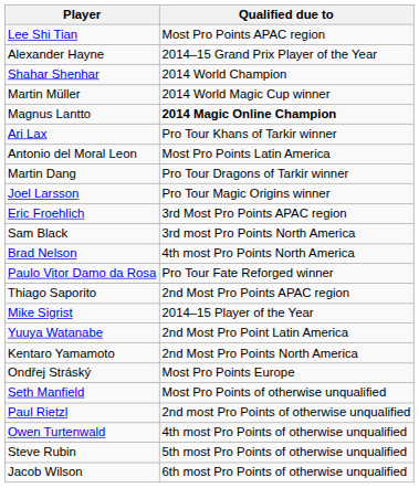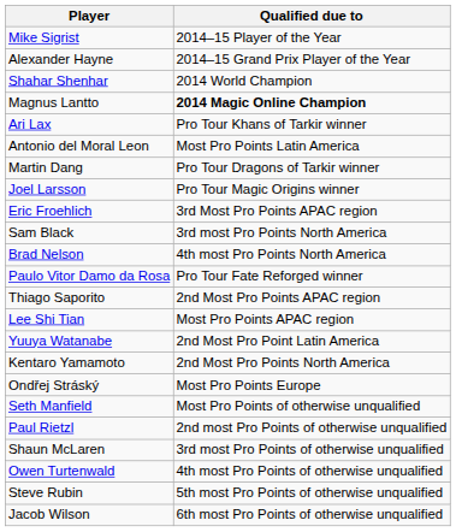rows swapped: Mike Sigrist <-> Lee Shi Tian
- row: Martin Müller | 2014 World Magic Cup winner
+ row: Shaun McLaren | 3rd most Pro Points of otherwise unqualified
